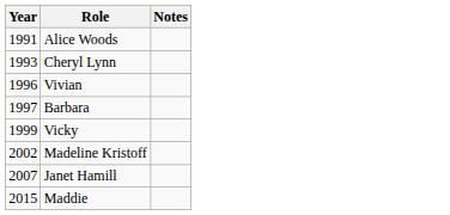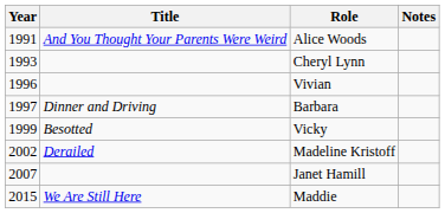+ column: Title | And You Thought Your Parents Were Weird | Dinner and Driving | Besotted | Derailed | We Are Still Here
